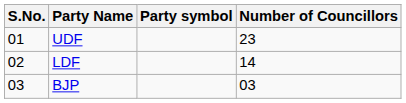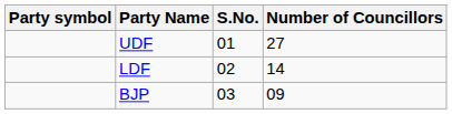columns swapped: S.No. <-> Party symbol
UDF | Number of Councillors: 23 -> 27
BJP | Number of Councillors: 03 -> 09
